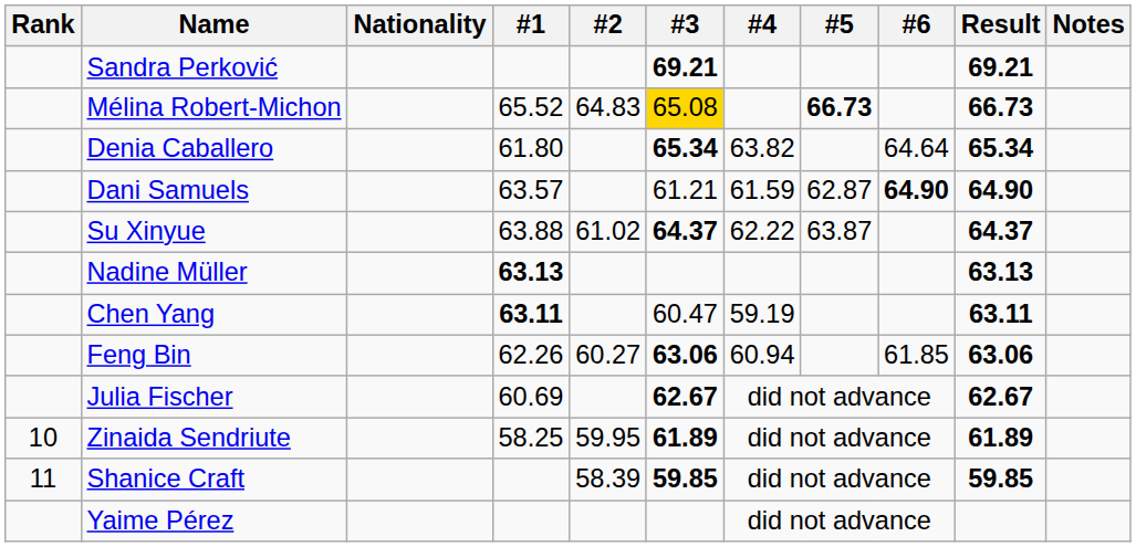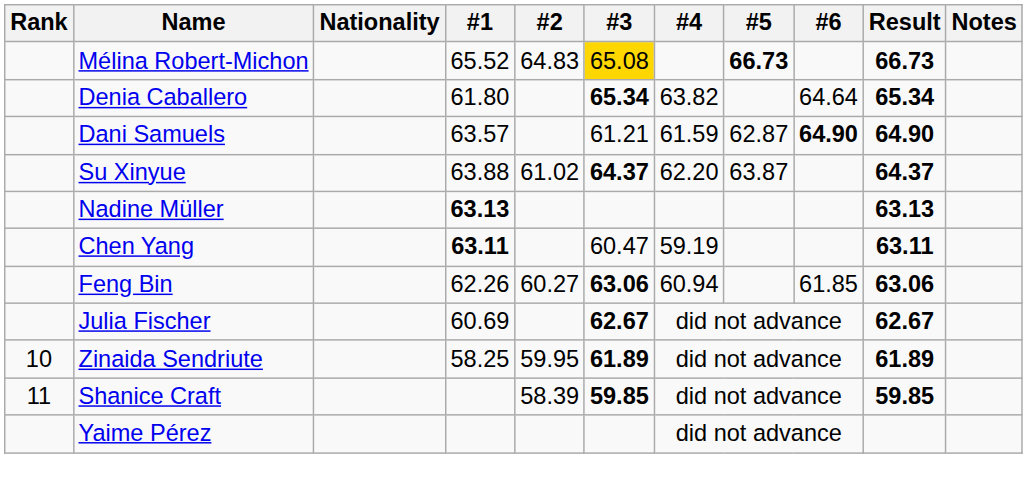- row: Sandra Perković | 69.21 | 69.21
Su Xinyue | #4: 62.22 -> 62.20
